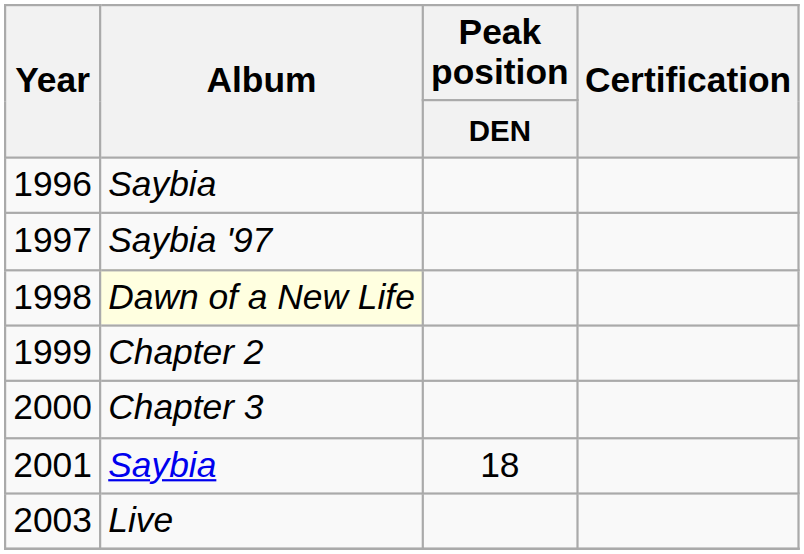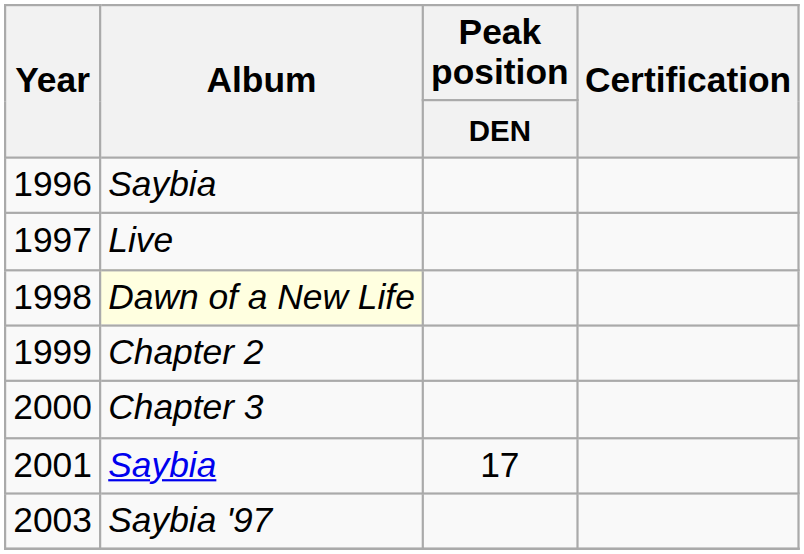1997 | Album: Saybia '97 -> Live
2001 | Peak position / DEN: 18 -> 17
2003 | Album: Live -> Saybia '97
